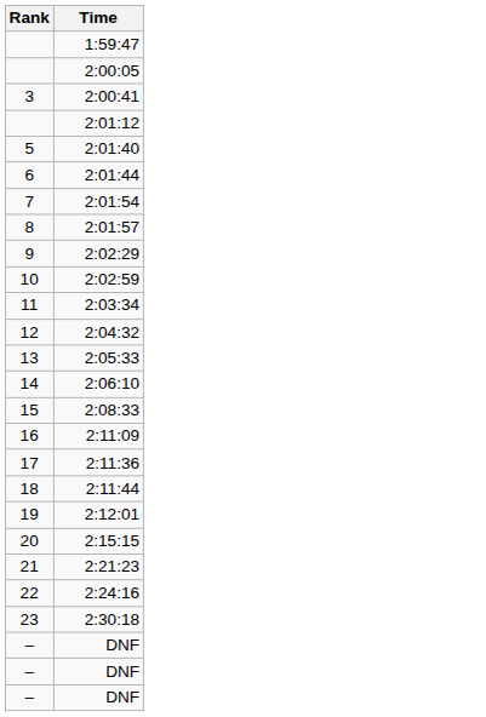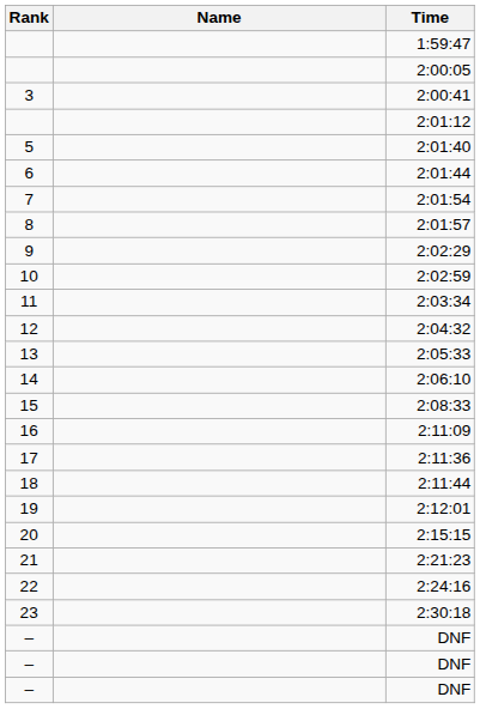+ column: Name
